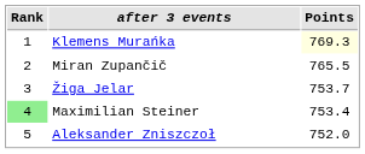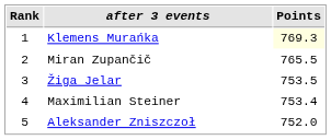Žiga Jelar | Points: 753.7 -> 753.5
Maximilian Steiner | Rank: lightgreen background -> no background
